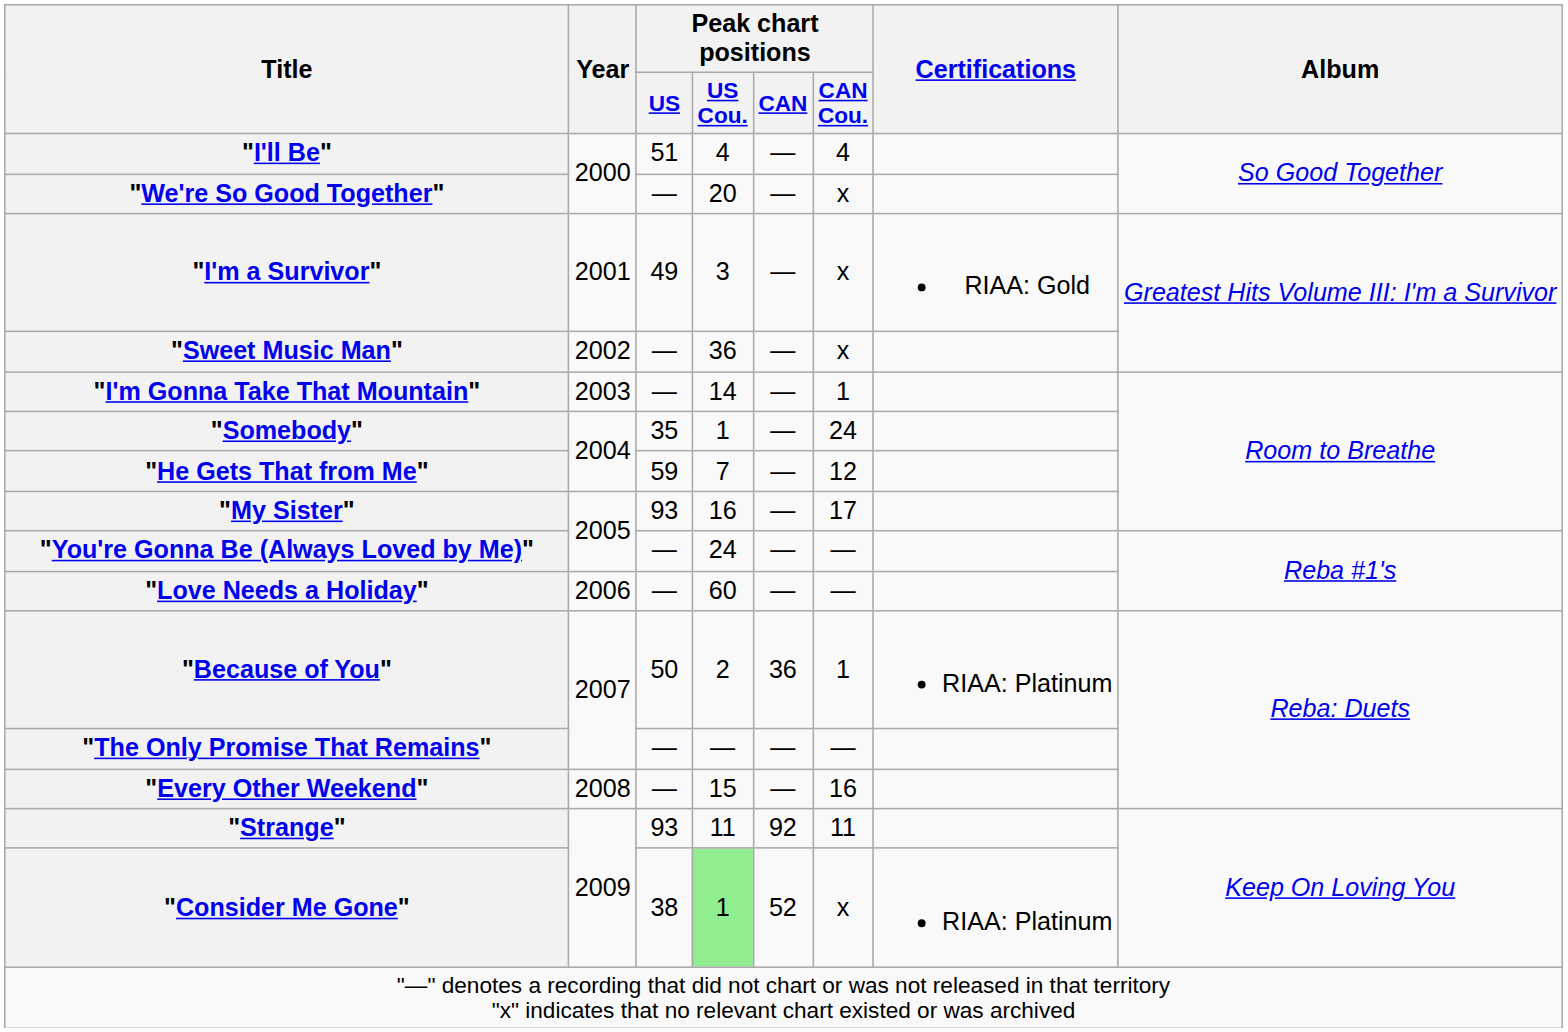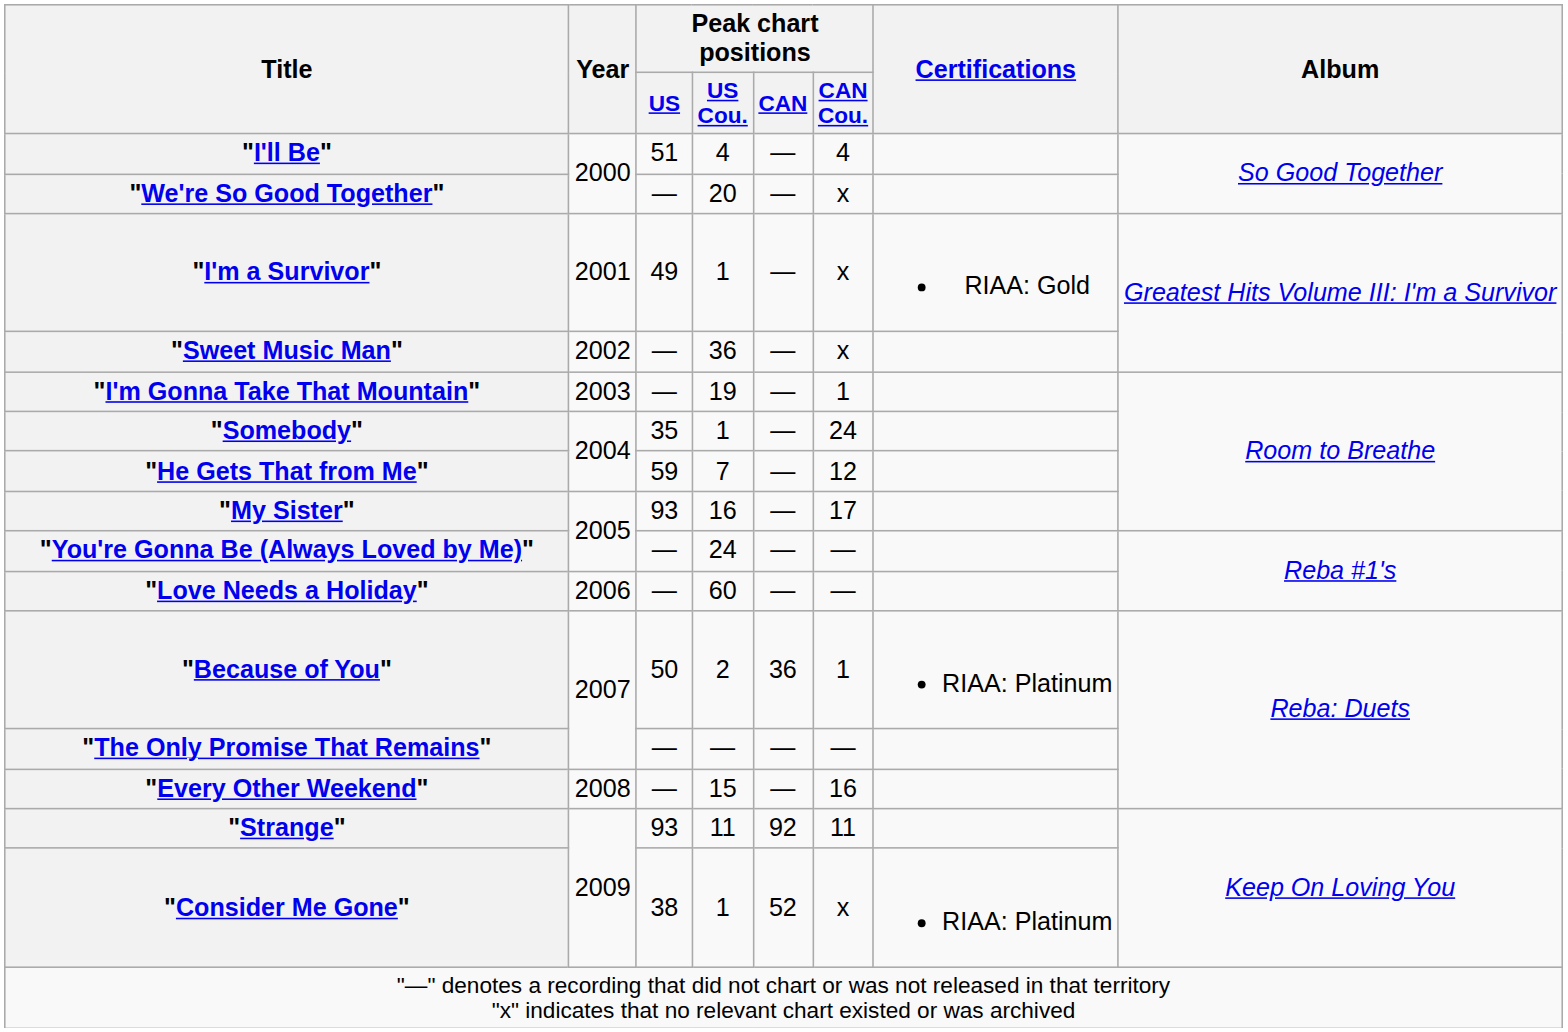"I'm a Survivor" | Peak chart positions / US Cou.: 3 -> 1
"I'm Gonna Take That Mountain" | Peak chart positions / US Cou.: 14 -> 19
"Consider Me Gone" | Peak chart positions / US Cou.: lightgreen background -> no background
